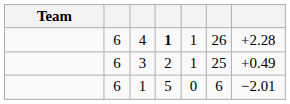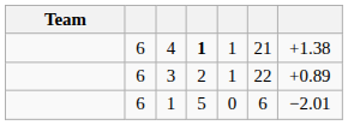4 | column 6: 26 -> 21
4 | column 7: +2.28 -> +1.38
3 | column 6: 25 -> 22
3 | column 7: +0.49 -> +0.89
